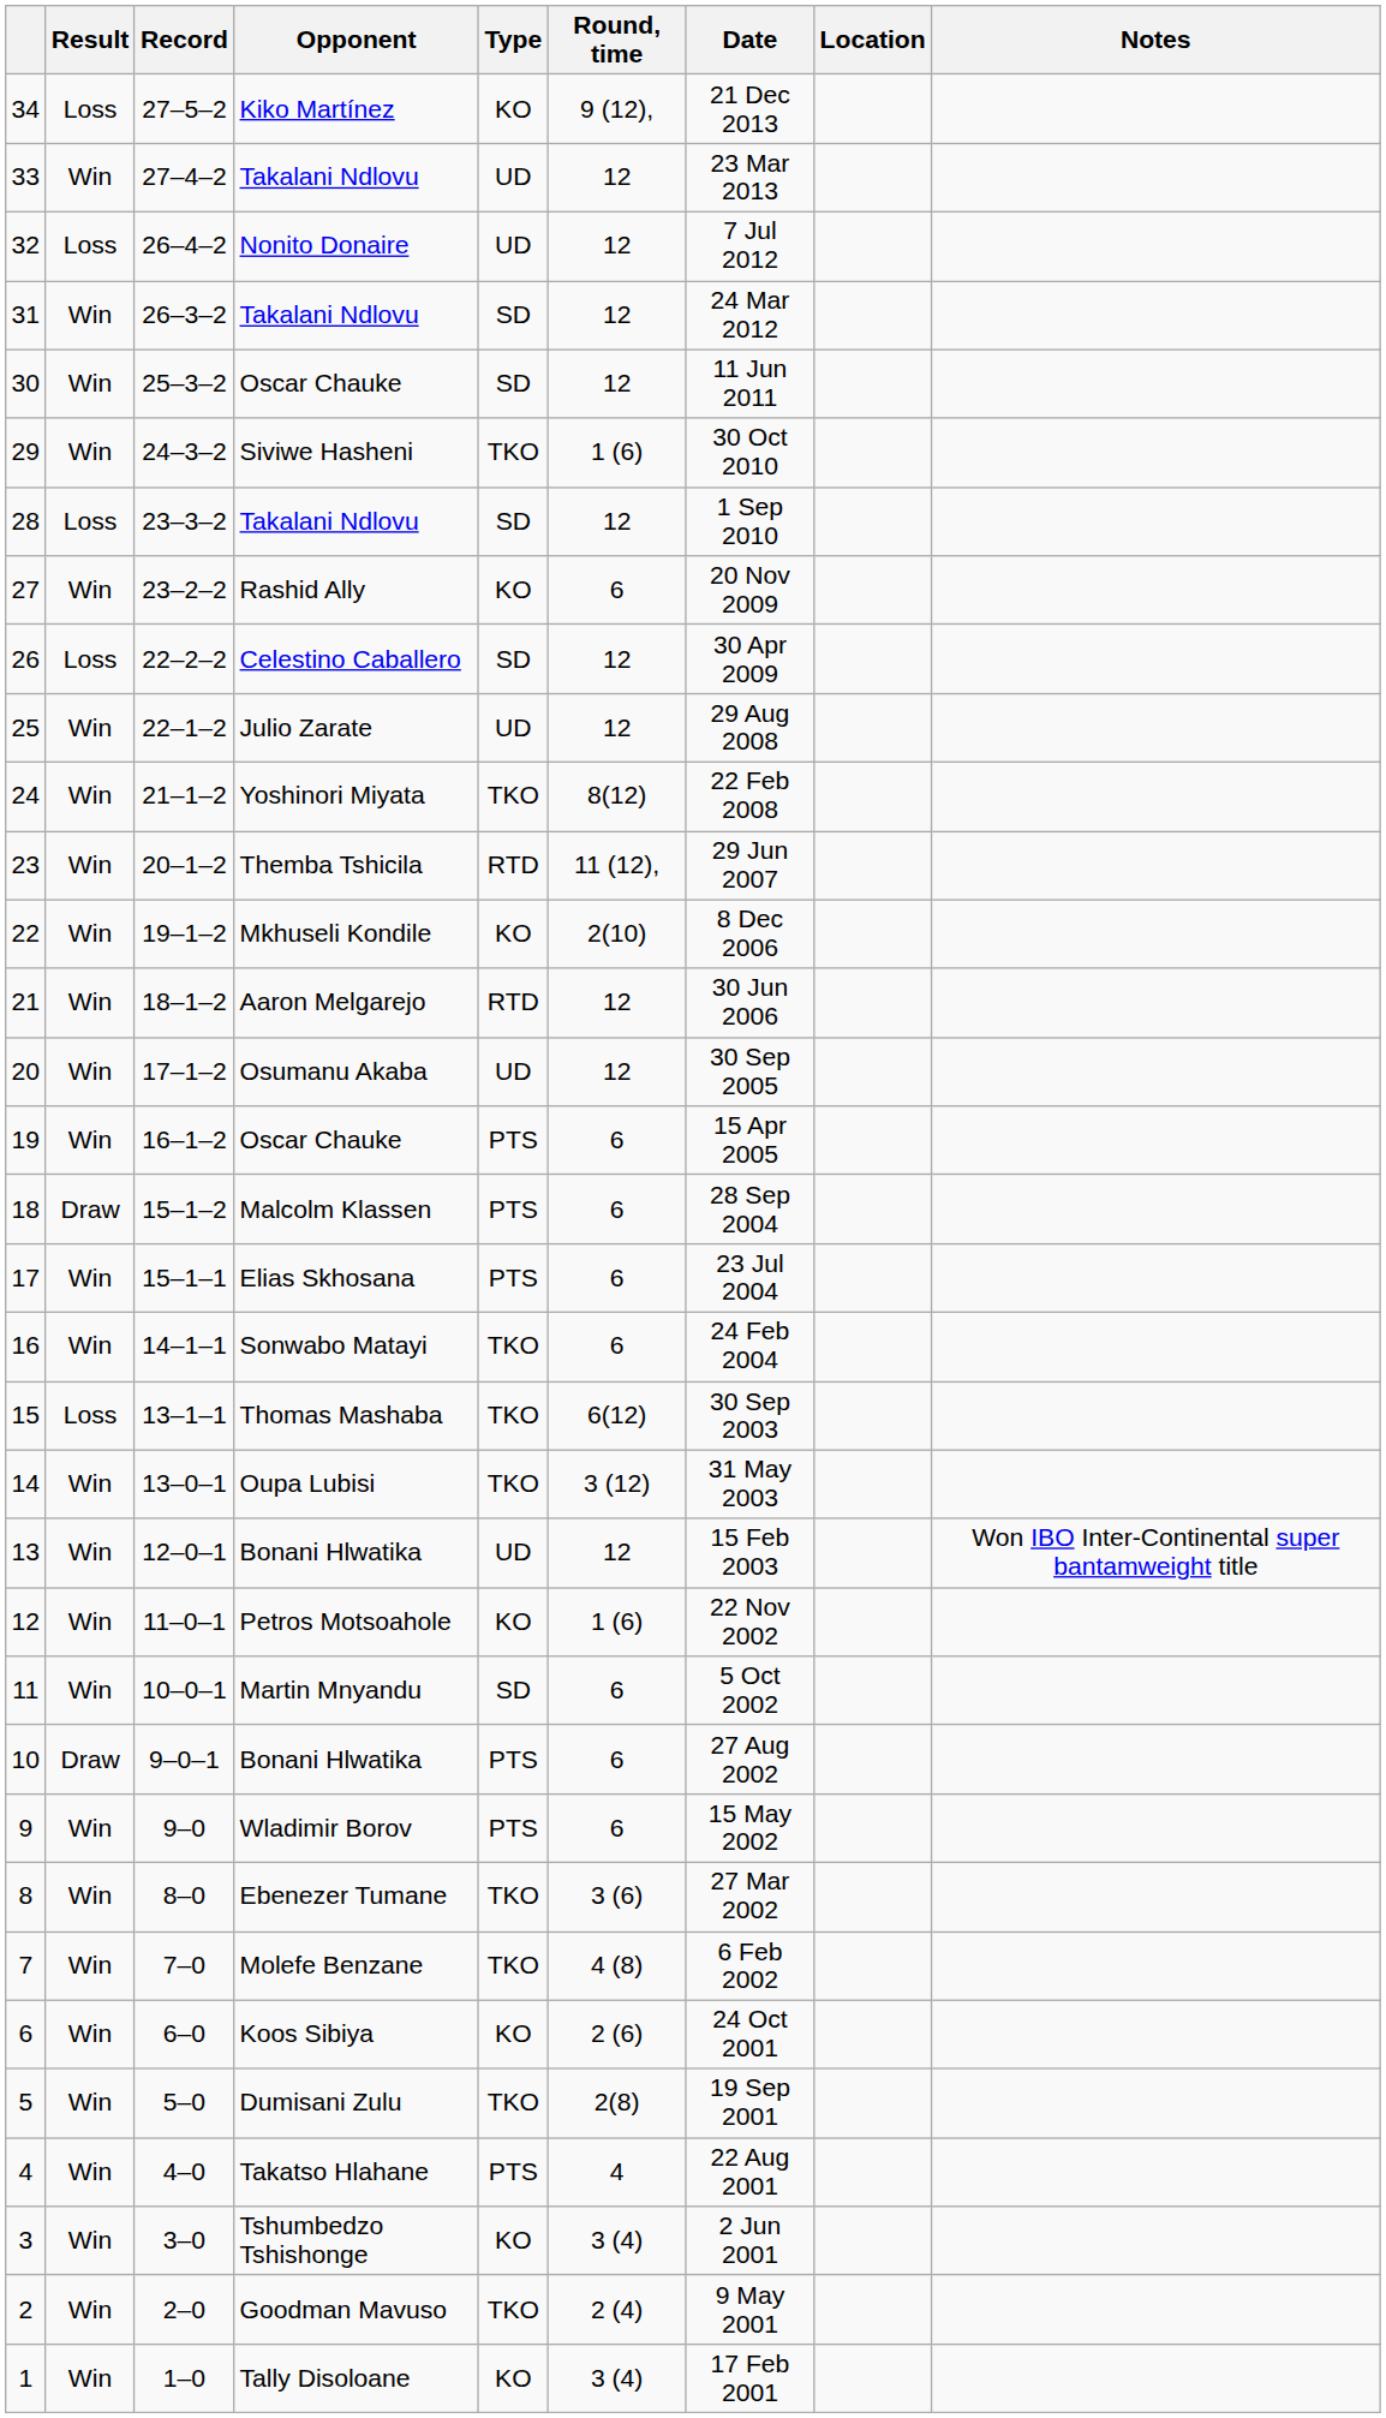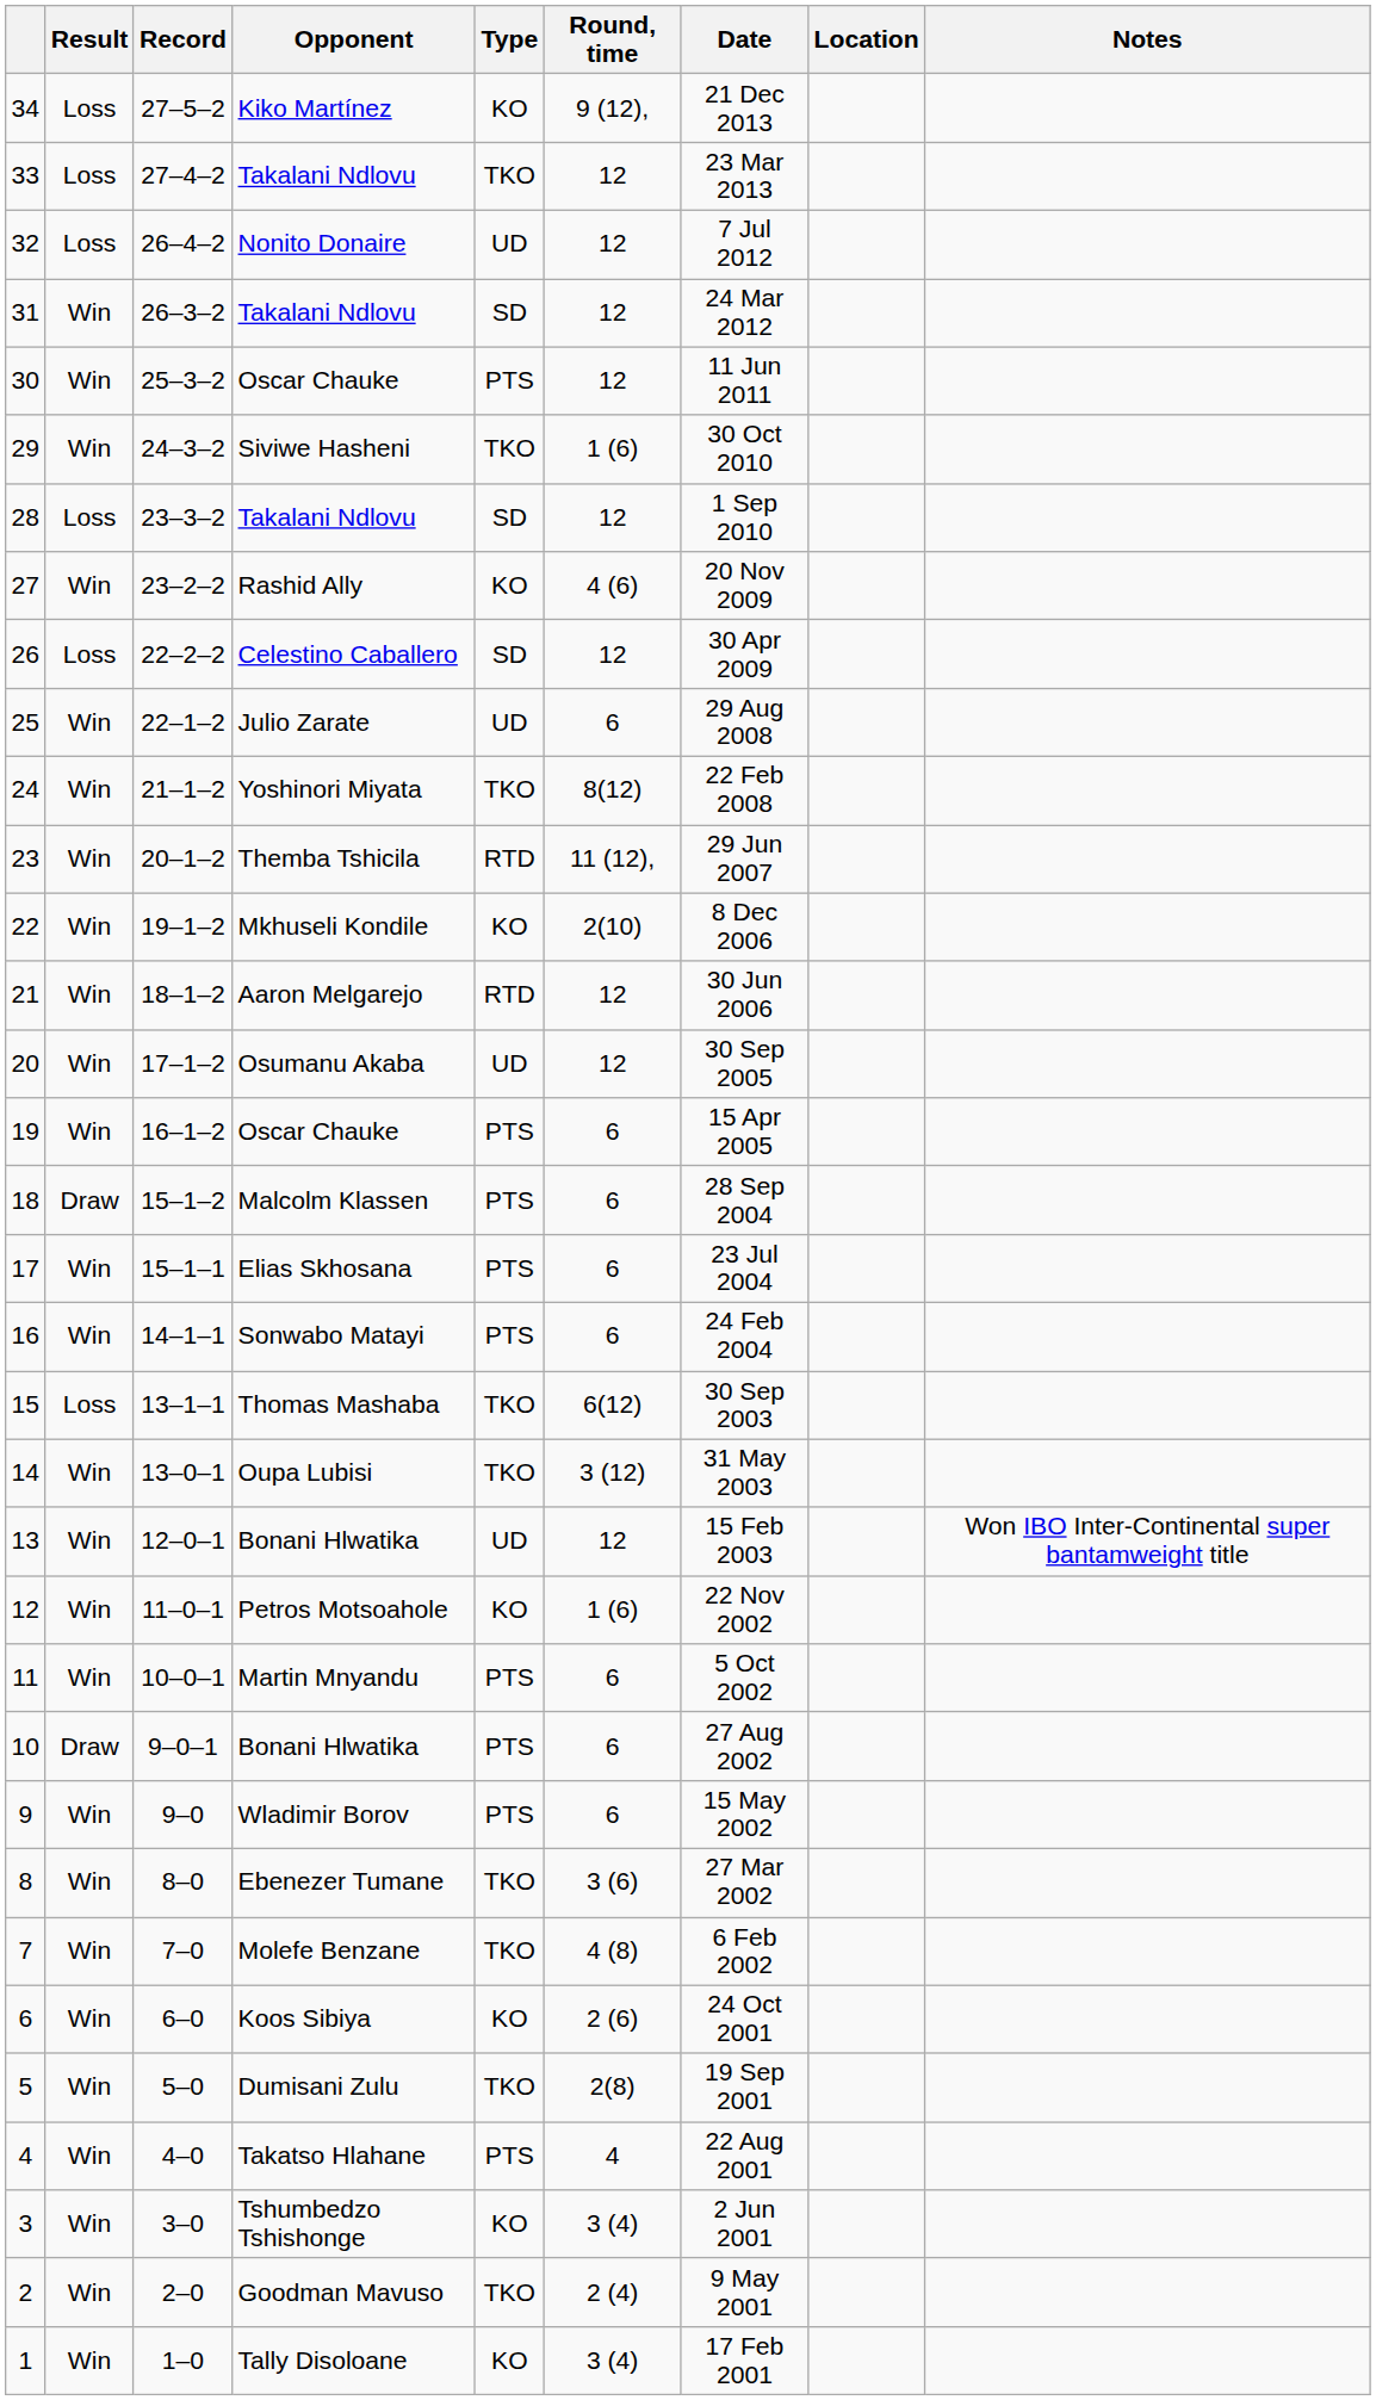33 | Result: Win -> Loss
33 | Type: UD -> TKO
30 | Type: SD -> PTS
27 | Round, time: 6 -> 4 (6)
25 | Round, time: 12 -> 6
16 | Type: TKO -> PTS
11 | Type: SD -> PTS
